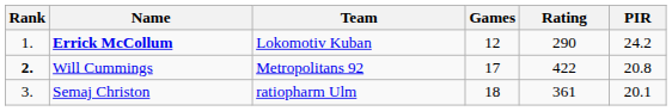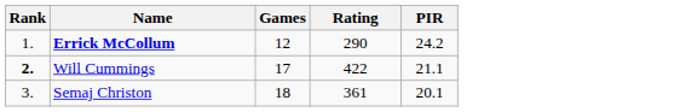- column: Team | Lokomotiv Kuban | Metropolitans 92 | ratiopharm Ulm
Will Cummings | PIR: 20.8 -> 21.1
